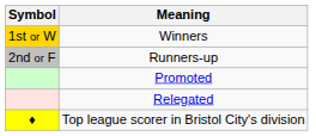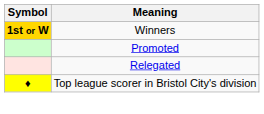Winners | Symbol: normal -> bold
- row: 2nd or F | Runners-up
